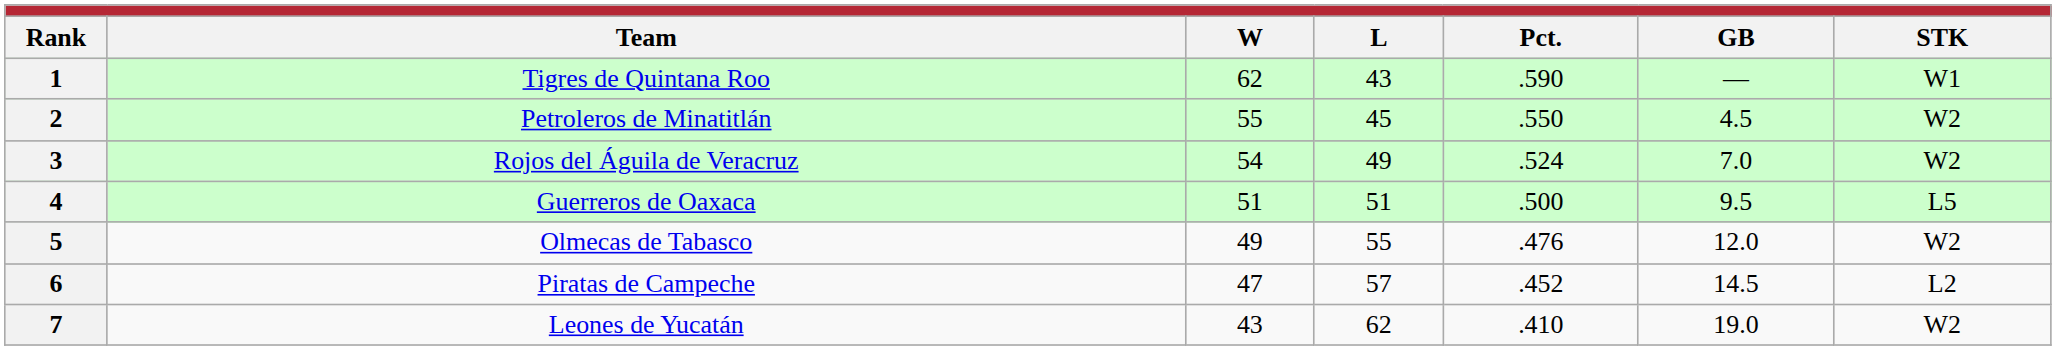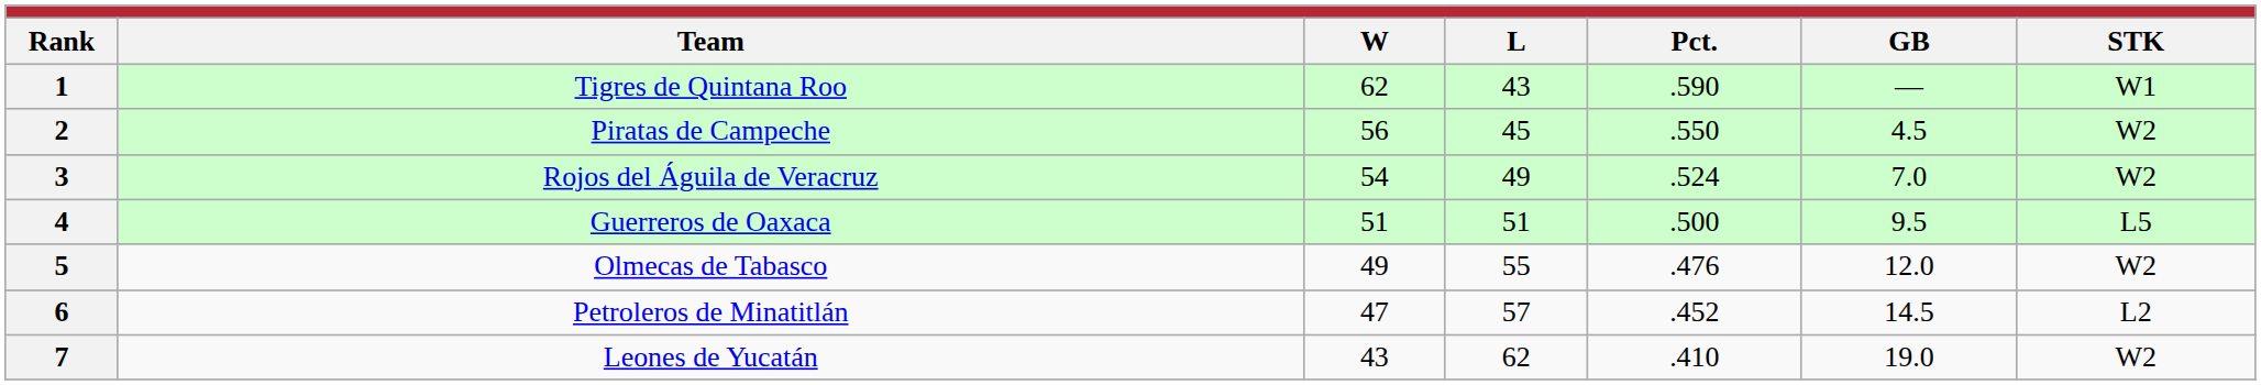2 | Team: Petroleros de Minatitlán -> Piratas de Campeche
2 | W: 55 -> 56
6 | Team: Piratas de Campeche -> Petroleros de Minatitlán
